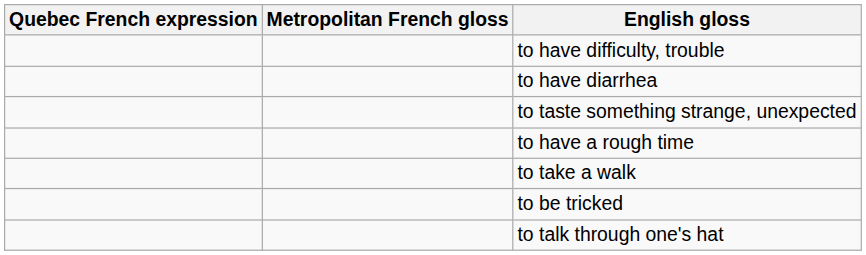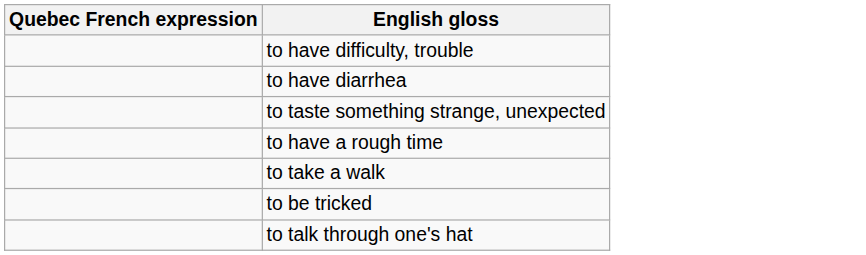- column: Metropolitan French gloss
